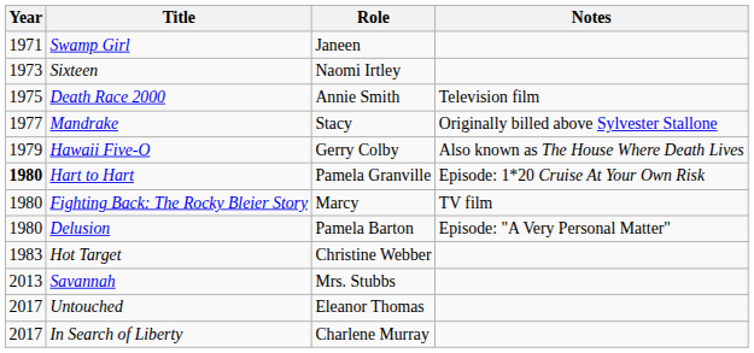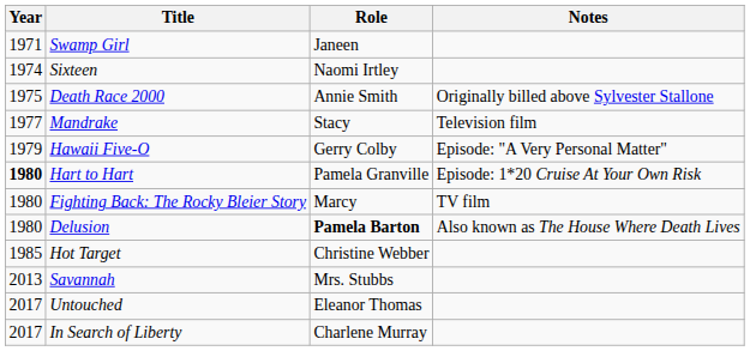Sixteen | Year: 1973 -> 1974
Death Race 2000 | Notes: Television film -> Originally billed above Sylvester Stallone
Mandrake | Notes: Originally billed above Sylvester Stallone -> Television film
Hawaii Five-O | Notes: Also known as The House Where Death Lives -> Episode: "A Very Personal Matter"
Delusion | Role: normal -> bold
Delusion | Notes: Episode: "A Very Personal Matter" -> Also known as The House Where Death Lives
Hot Target | Year: 1983 -> 1985
